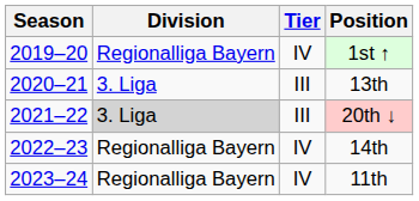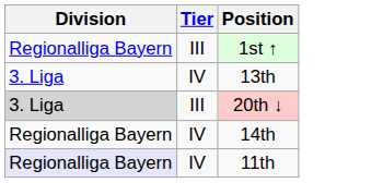- column: Season | 2019–20 | 2020–21 | 2021–22 | 2022–23 | 2023–24
1st ↑ | Tier: IV -> III
13th | Tier: III -> IV
11th | Division: no background -> lavender background
